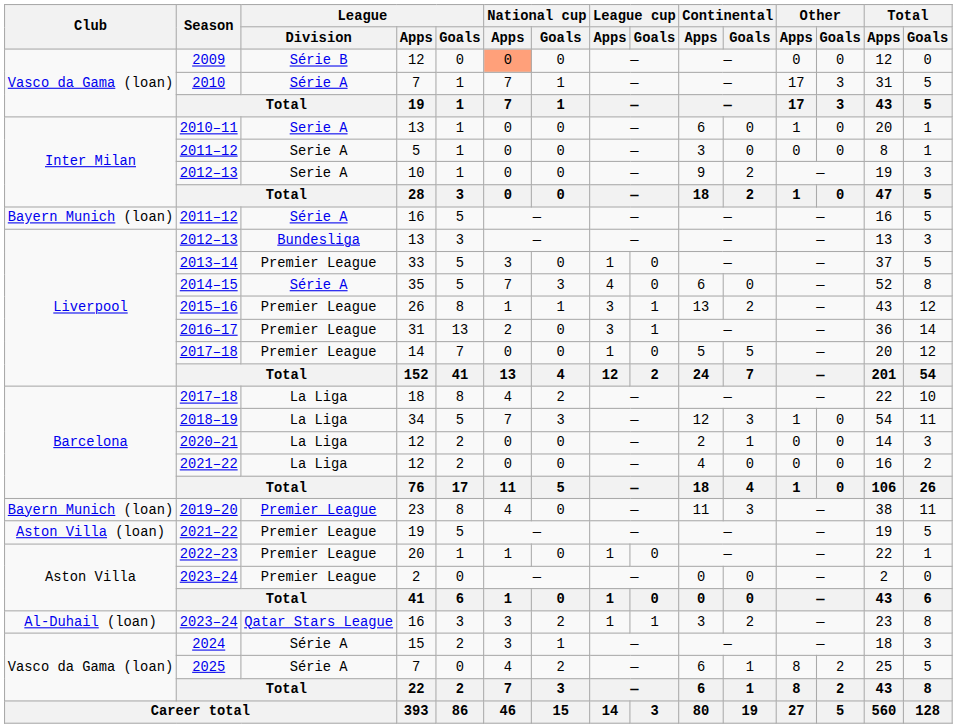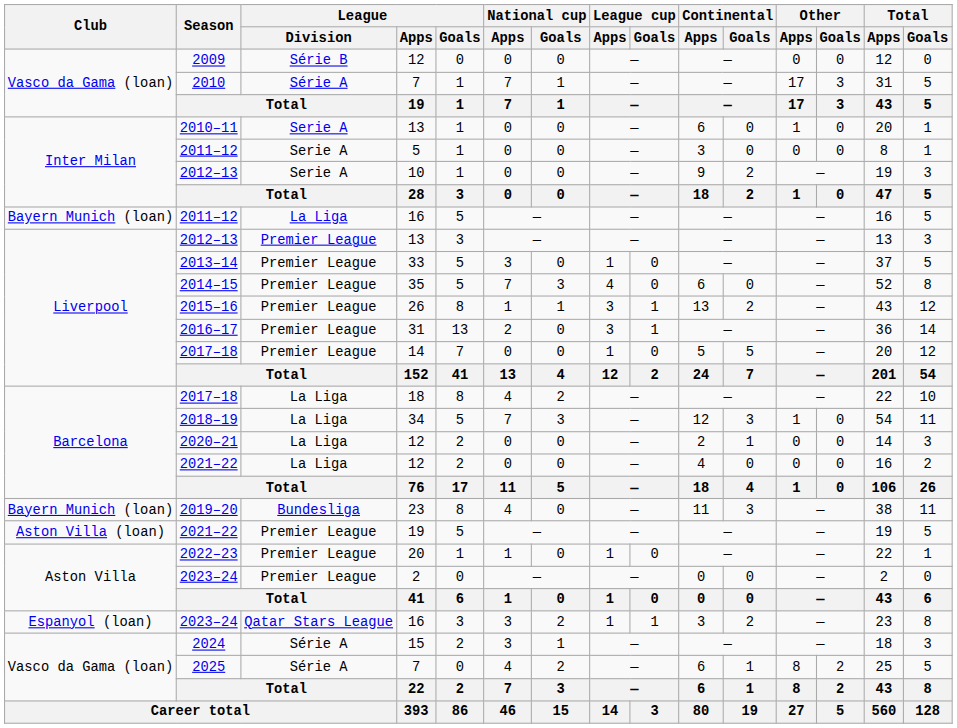2009 | National cup / Apps: lightsalmon background -> no background
2011–12 / 16 | League / Division: Série A -> La Liga
2012–13 / 13 | League / Division: Bundesliga -> Premier League
2014–15 | League / Division: Série A -> Premier League
2019–20 | League / Division: Premier League -> Bundesliga
2023–24 / 16 | Club: Al-Duhail (loan) -> Espanyol (loan)
